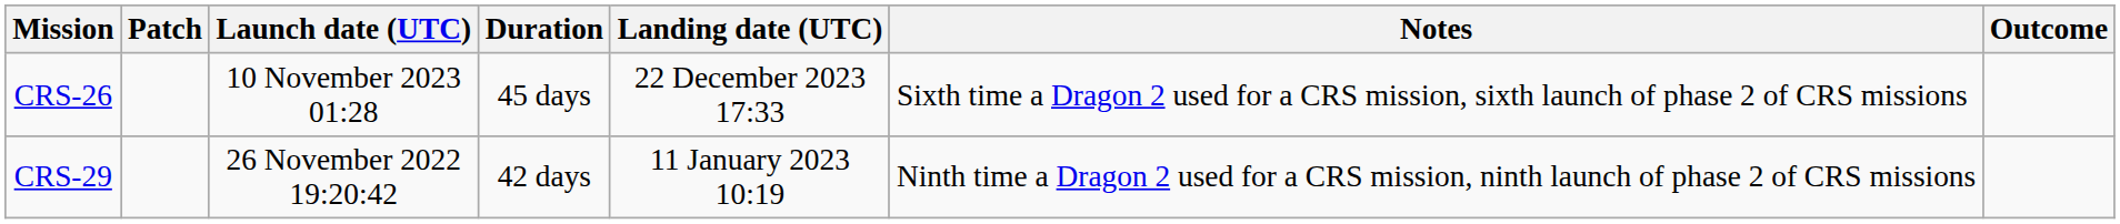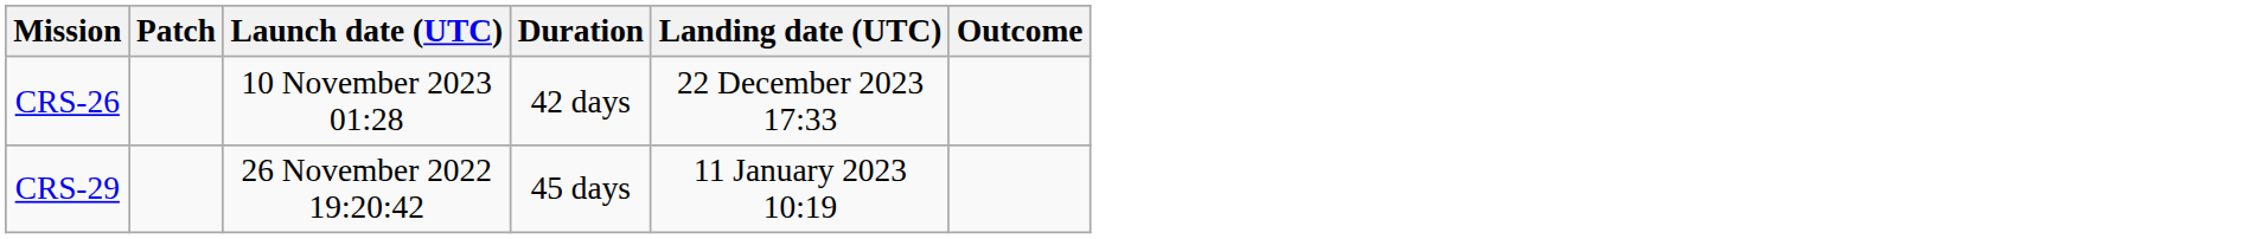- column: Notes | Sixth time a Dragon 2 used for a CRS mission, sixth launch of phase 2 of CRS missions | Ninth time a Dragon 2 used for a CRS mission, ninth launch of phase 2 of CRS missions
CRS-26 | Duration: 45 days -> 42 days
CRS-29 | Duration: 42 days -> 45 days
